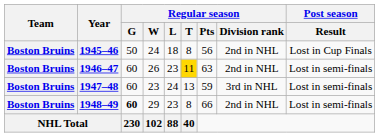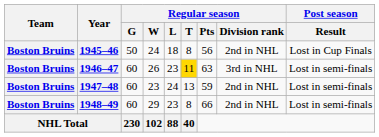1946–47 | Regular season / Division rank: 2nd in NHL -> 3rd in NHL
1947–48 | Regular season / Division rank: 3rd in NHL -> 2nd in NHL
1948–49 | Regular season / G: bold -> normal
